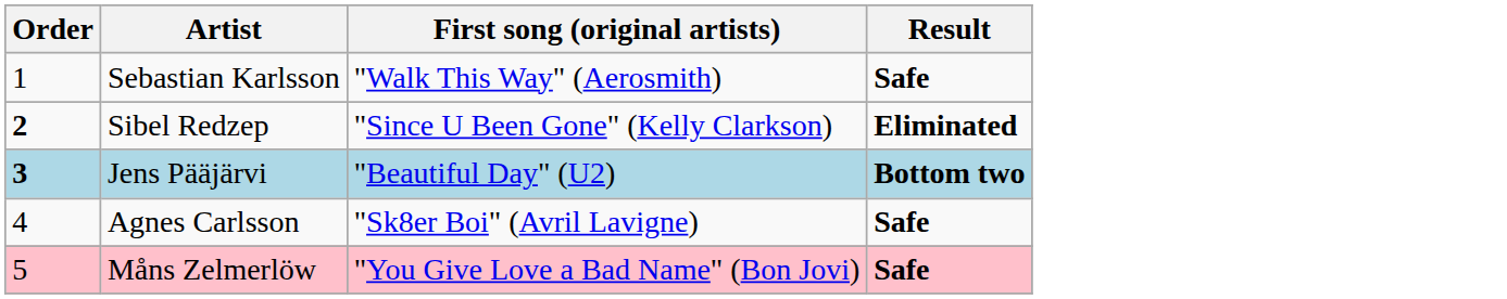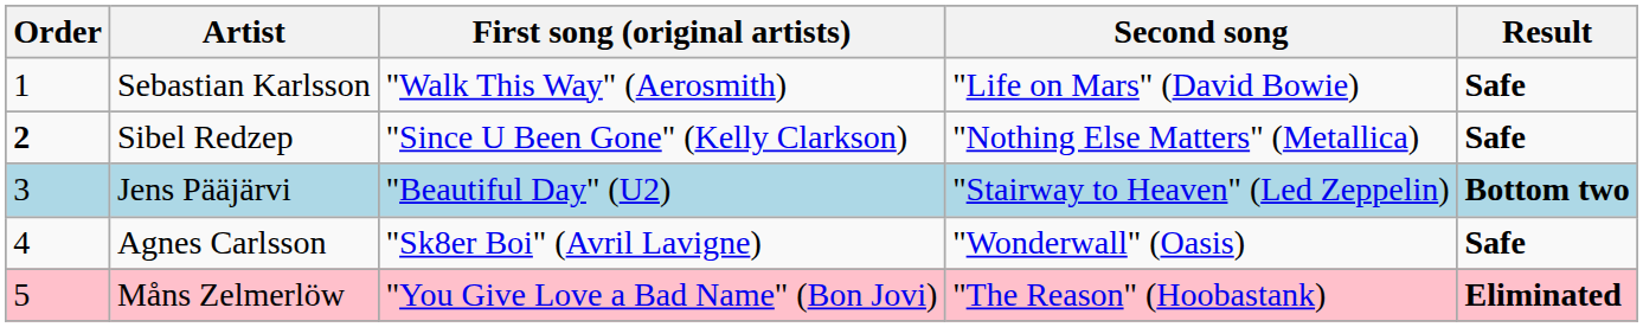+ column: Second song | "Life on Mars" (David Bowie) | "Nothing Else Matters" (Metallica) | "Stairway to Heaven" (Led Zeppelin) | "Wonderwall" (Oasis) | "The Reason" (Hoobastank)
Sibel Redzep | Result: Eliminated -> Safe
Jens Pääjärvi | Order: bold -> normal
Måns Zelmerlöw | Result: Safe -> Eliminated
